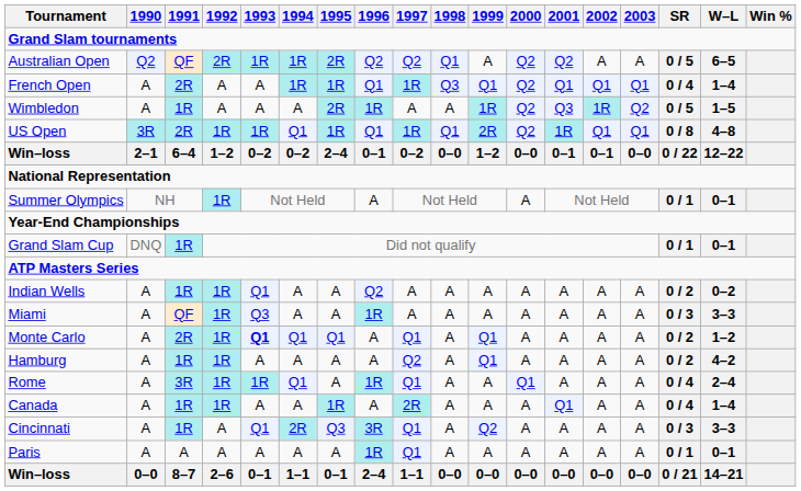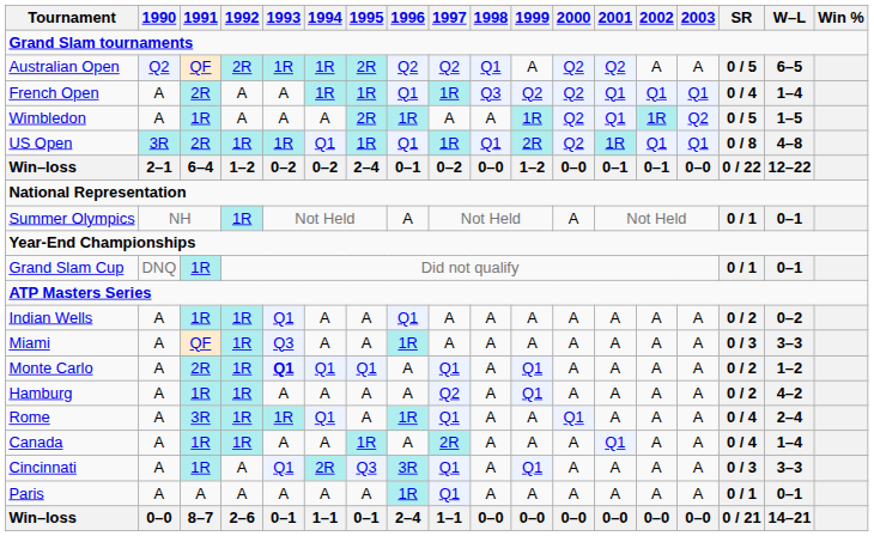French Open | 1999: Q1 -> Q2
Wimbledon | 2001: Q3 -> Q1
Indian Wells | 1996: Q2 -> Q1
Cincinnati | 1999: Q2 -> Q1
